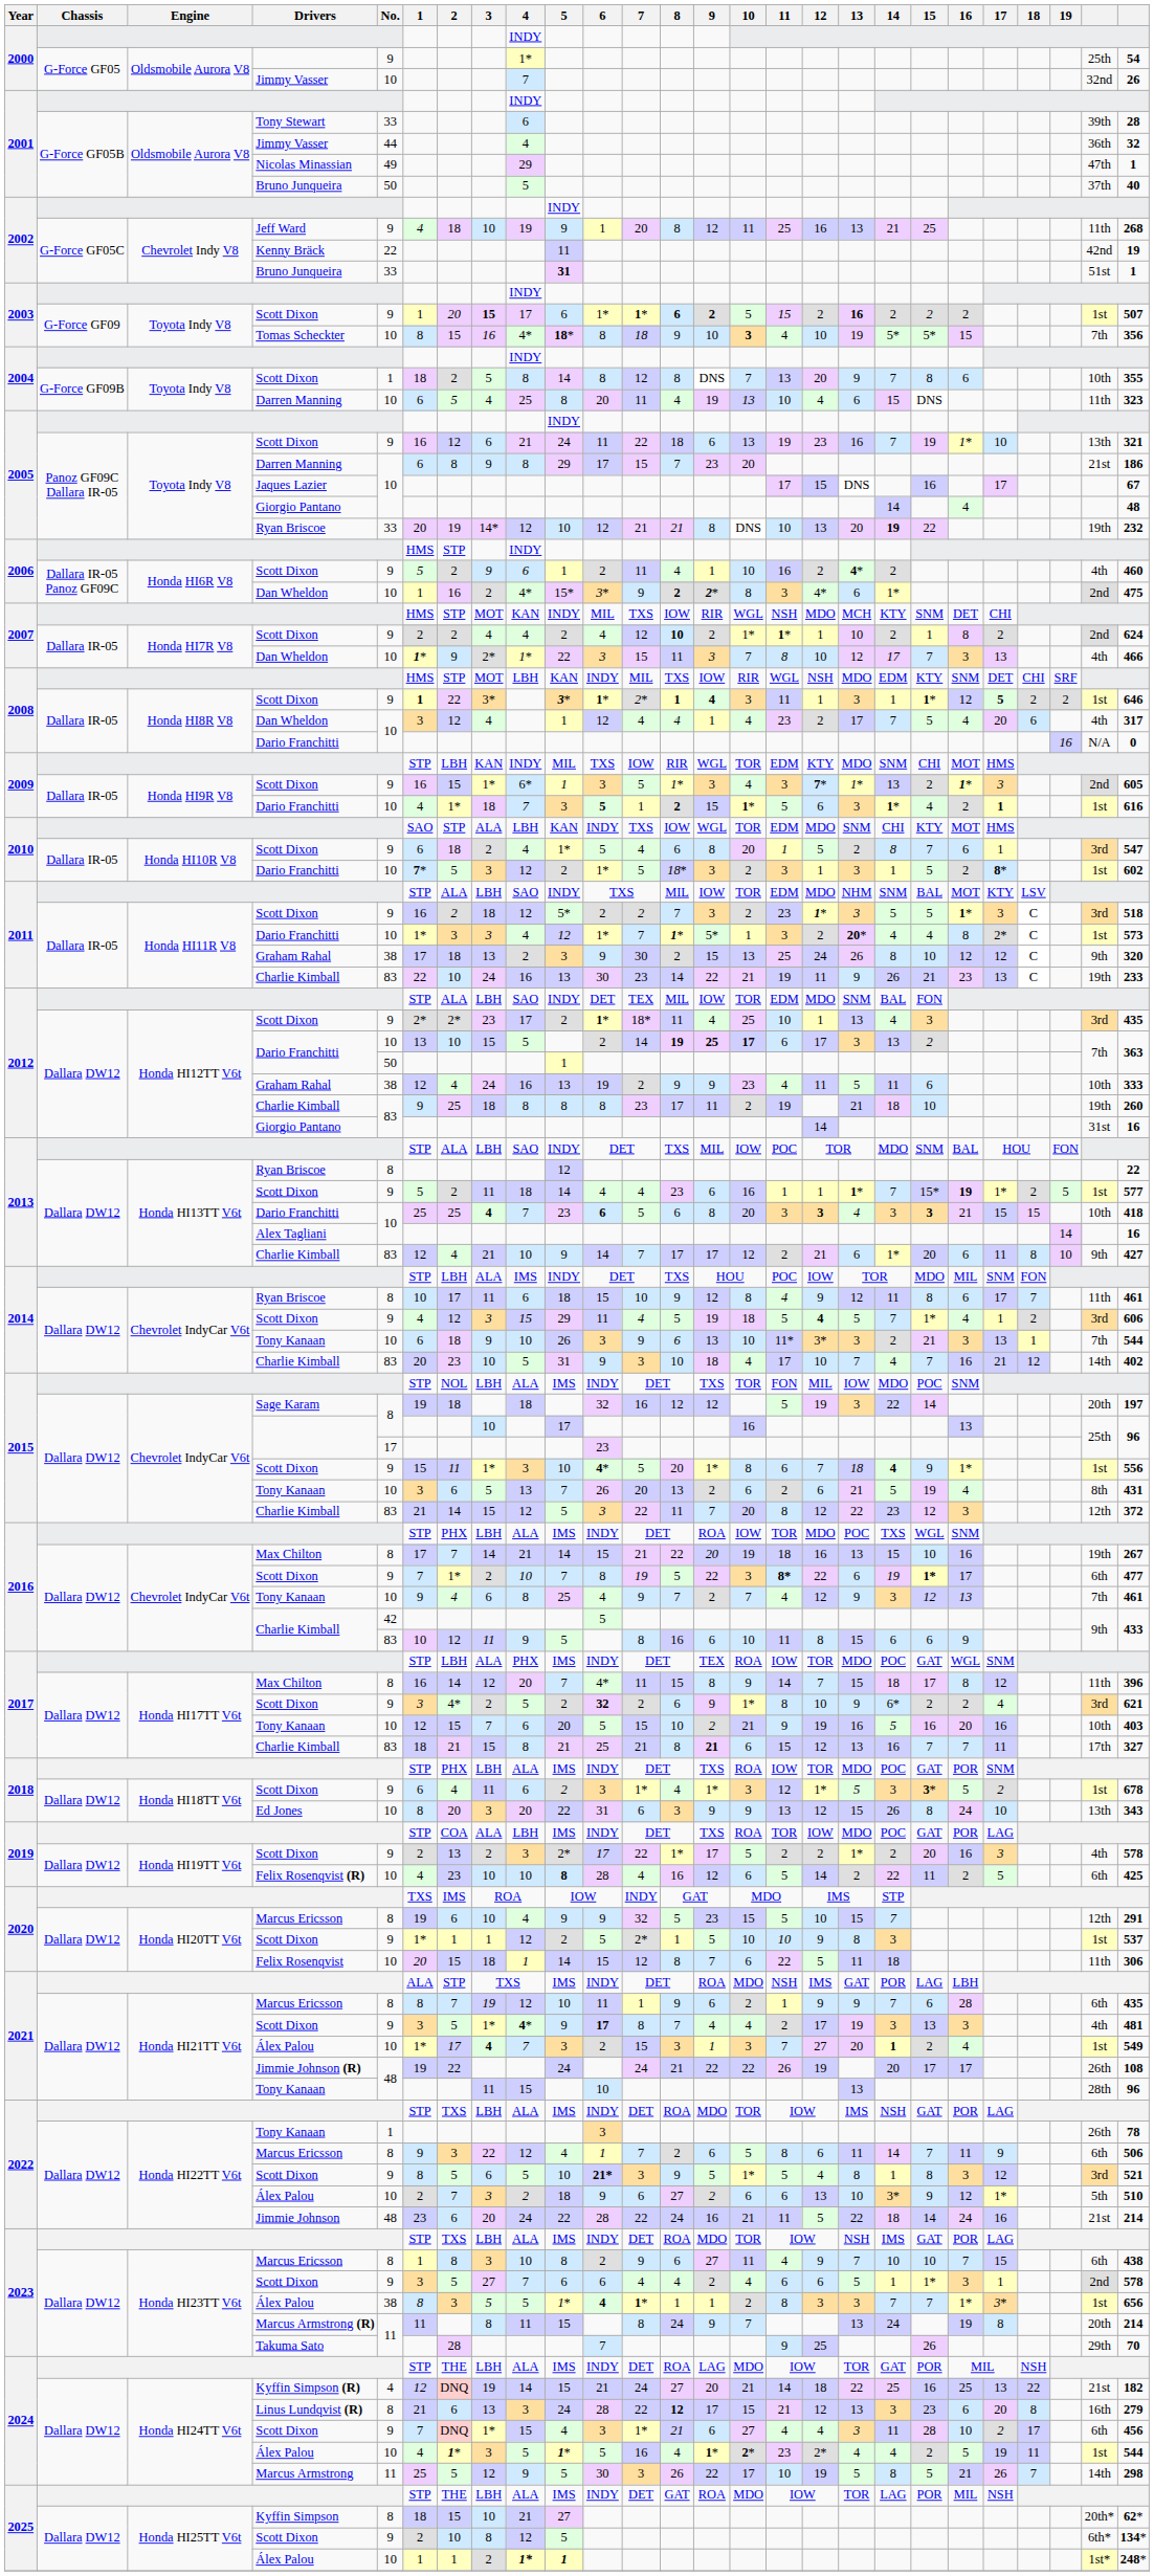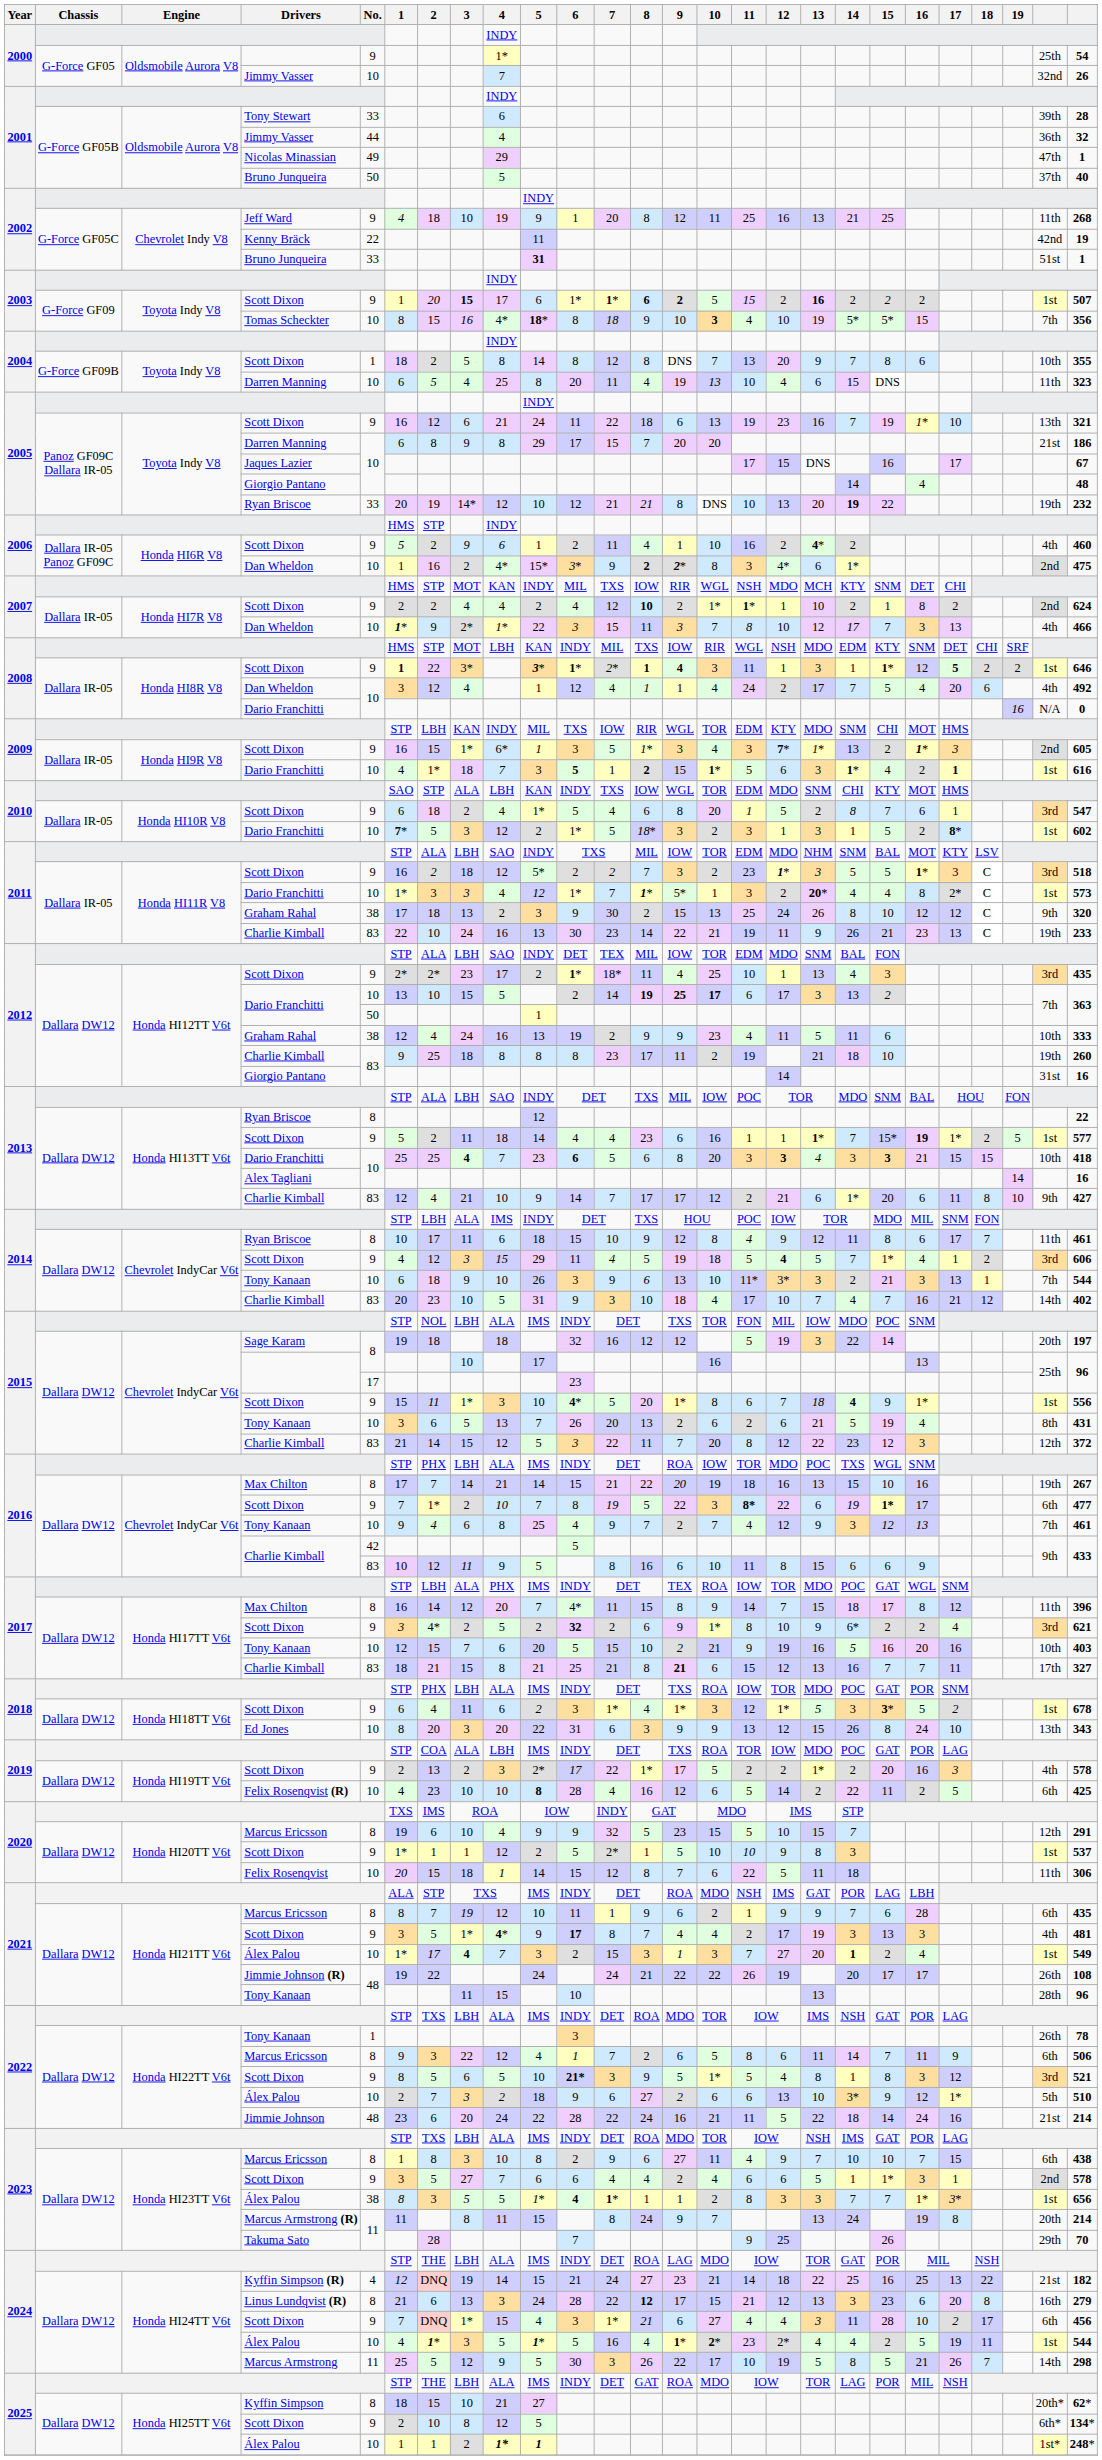2005 / Darren Manning | 9: 23 -> 20
2008 / Dan Wheldon | 8: 4 -> 1
2008 / Dan Wheldon | 11: 23 -> 24
2008 / Dan Wheldon | column 26: 317 -> 492
Kyffin Simpson (R) | 9: 20 -> 23
